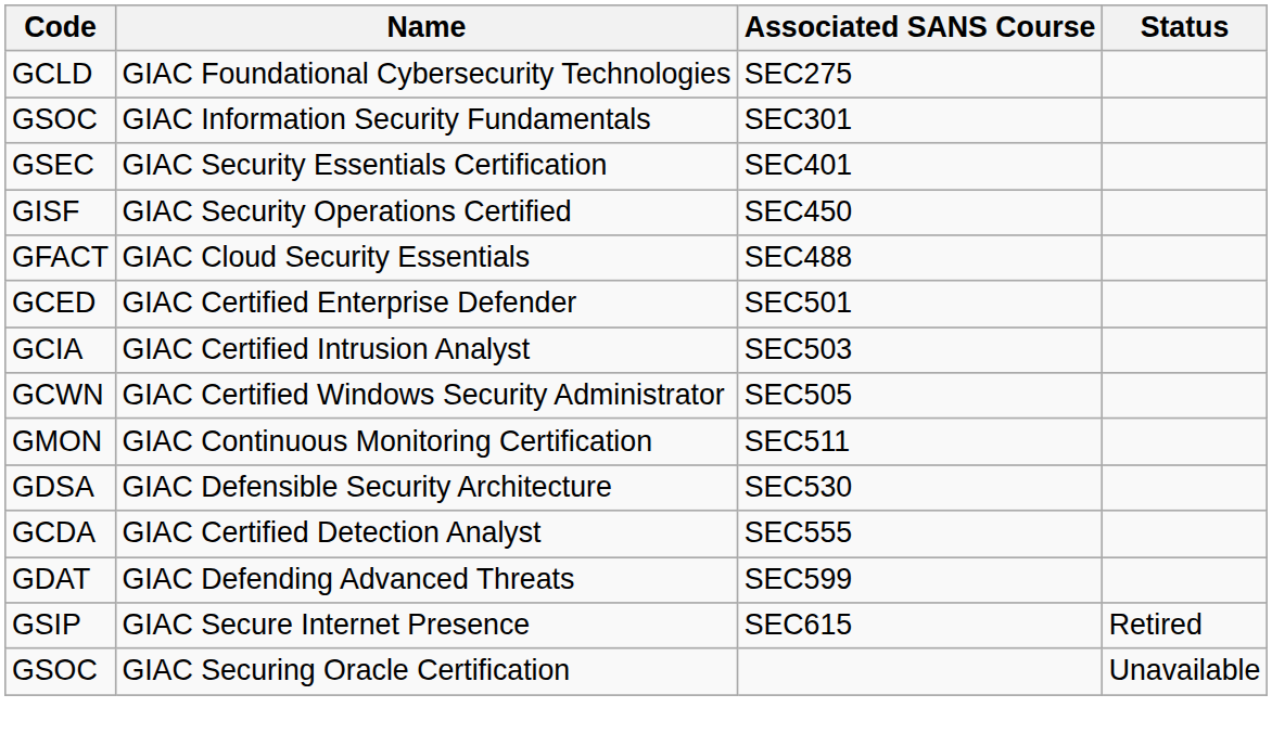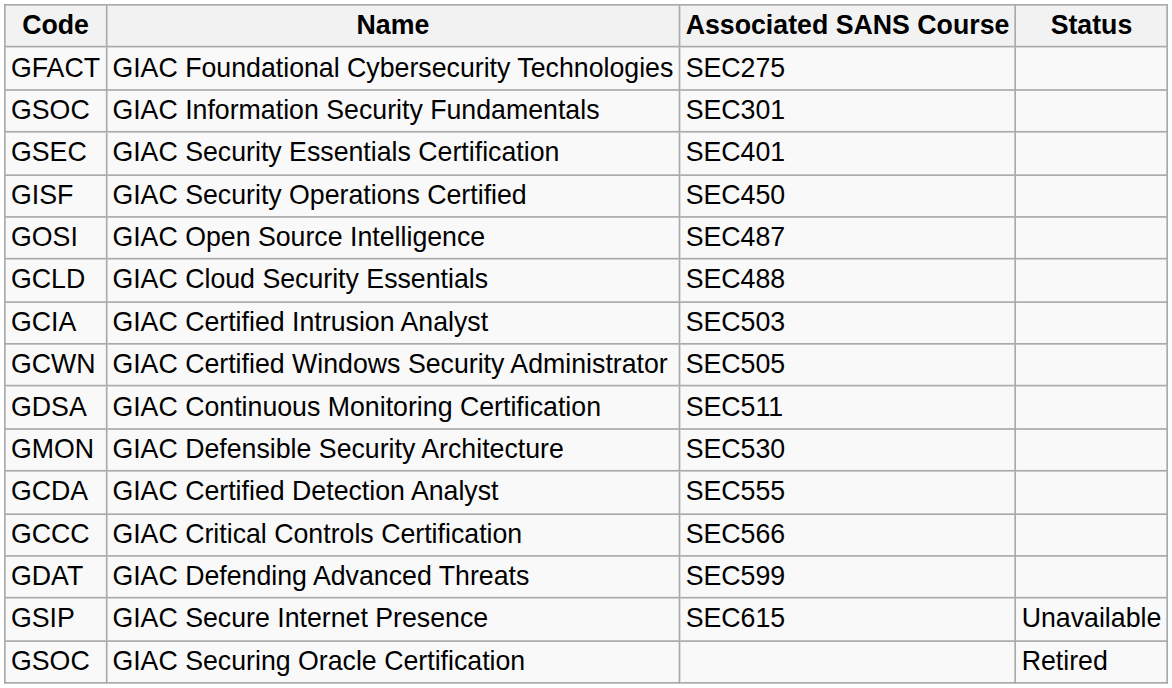GIAC Foundational Cybersecurity Technologies | Code: GCLD -> GFACT
+ row: GOSI | GIAC Open Source Intelligence | SEC487
GIAC Cloud Security Essentials | Code: GFACT -> GCLD
- row: GCED | GIAC Certified Enterprise Defender | SEC501
GIAC Continuous Monitoring Certification | Code: GMON -> GDSA
GIAC Defensible Security Architecture | Code: GDSA -> GMON
+ row: GCCC | GIAC Critical Controls Certification | SEC566
GIAC Secure Internet Presence | Status: Retired -> Unavailable
GIAC Securing Oracle Certification | Status: Unavailable -> Retired
